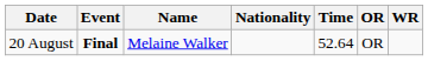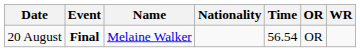20 August | Time: 52.64 -> 56.54
